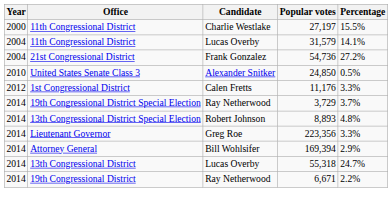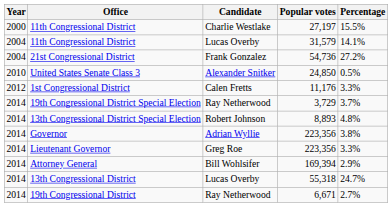+ row: 2014 | Governor | Adrian Wyllie | 223,356 | 3.8%
19th Congressional District | Percentage: 2.2% -> 2.7%
